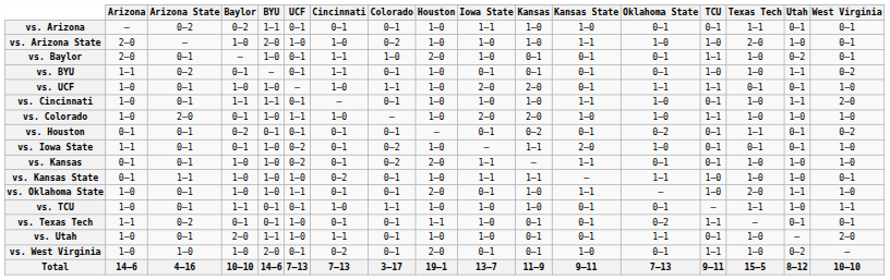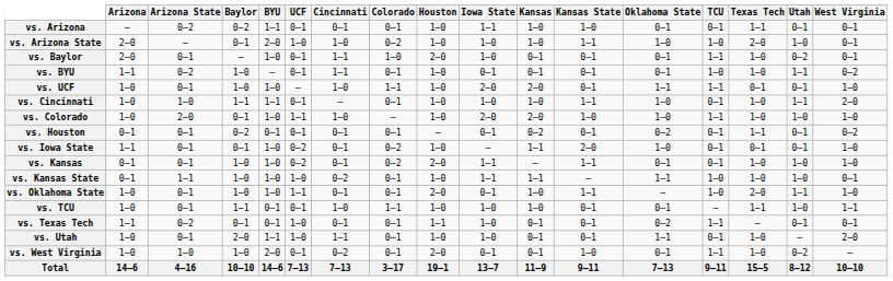vs. Arizona State | Baylor: 1–0 -> 0–1
vs. BYU | Baylor: 0–1 -> 1–0
vs. Cincinnati | Arizona State: 0–1 -> 1–0
